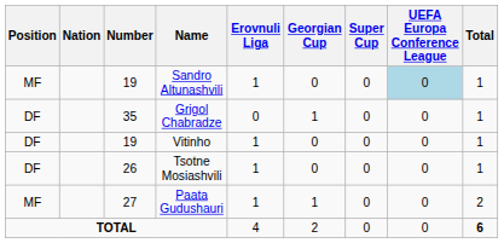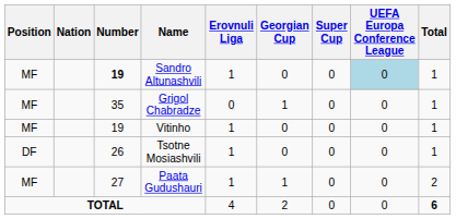Sandro Altunashvili | Number: normal -> bold
Grigol Chabradze | Position: DF -> MF
Vitinho | Position: DF -> MF
